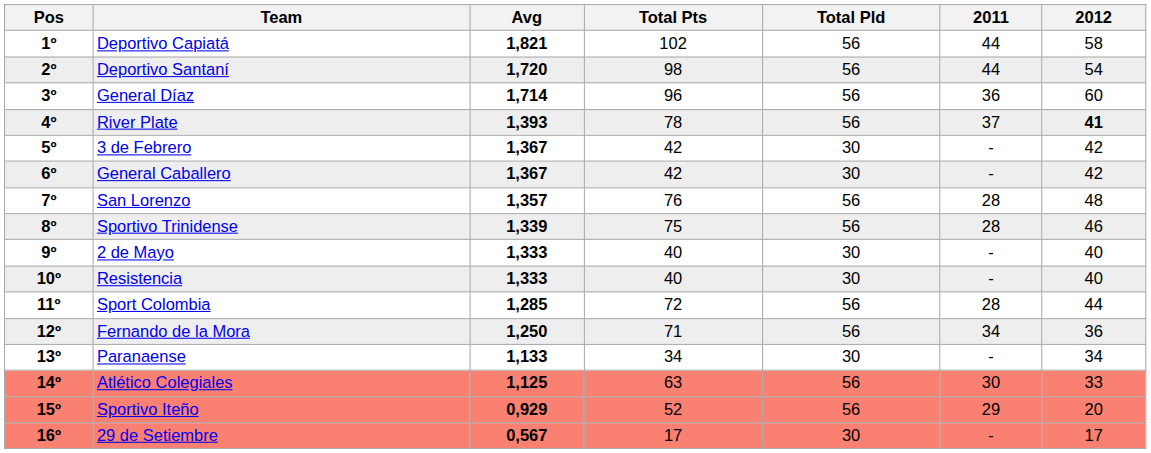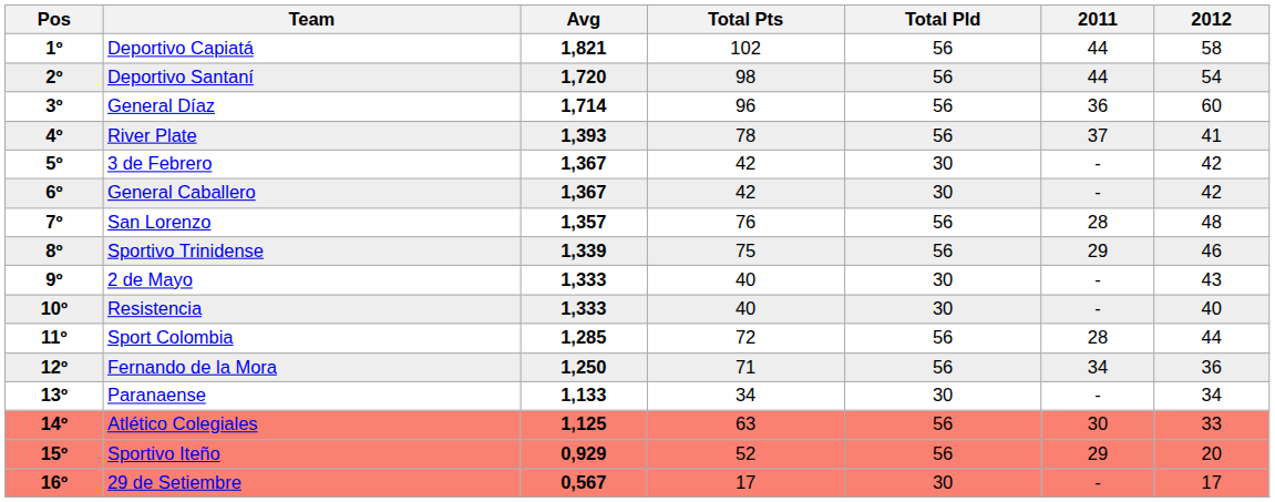River Plate | 2012: bold -> normal
Sportivo Trinidense | 2011: 28 -> 29
2 de Mayo | 2012: 40 -> 43
